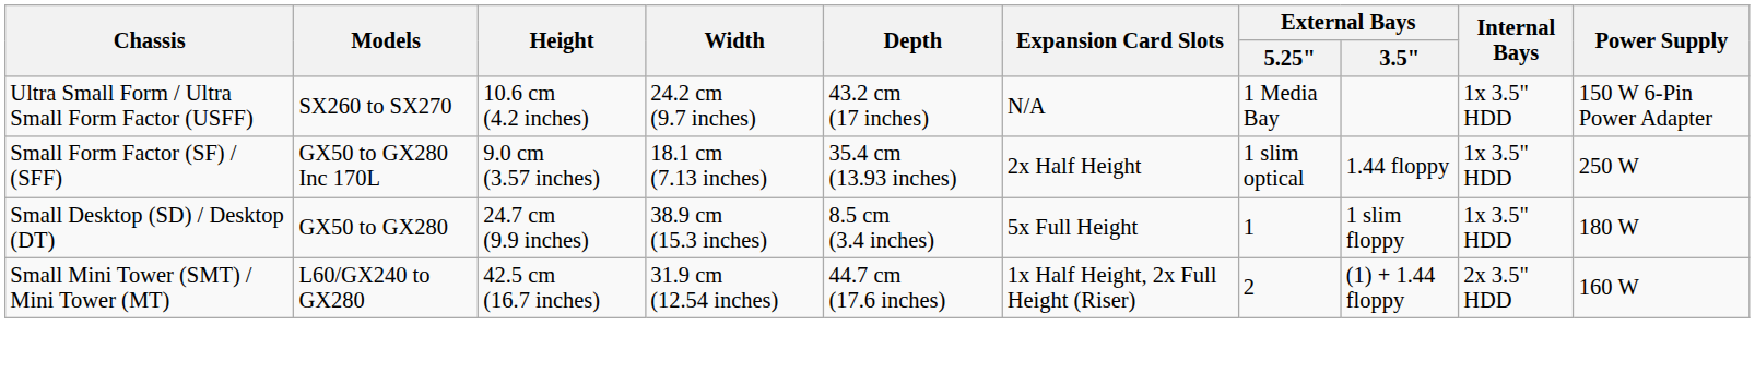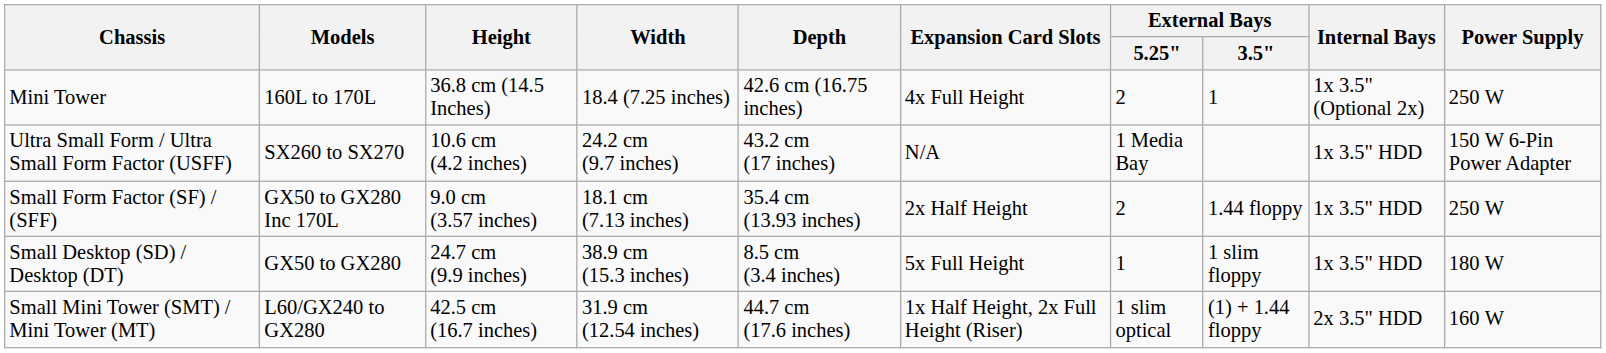+ row: Mini Tower | 160L to 170L | 36.8 cm (14.5 Inches) | 18.4 (7.25 inches) | 42.6 cm (16.75 inches) | 4x Full Height | 2 | 1 | 1x 3.5" (Optional 2x) | 250 W
Small Form Factor (SF) / (SFF) | External Bays / 5.25": 1 slim optical -> 2
Small Mini Tower (SMT) / Mini Tower (MT) | External Bays / 5.25": 2 -> 1 slim optical
